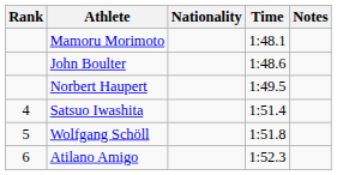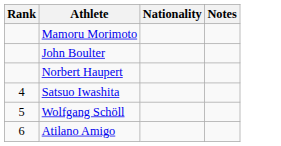- column: Time | 1:48.1 | 1:48.6 | 1:49.5 | 1:51.4 | 1:51.8 | 1:52.3
